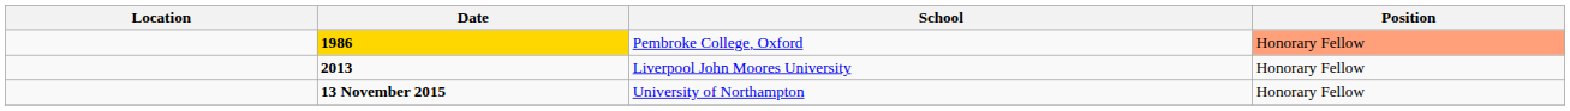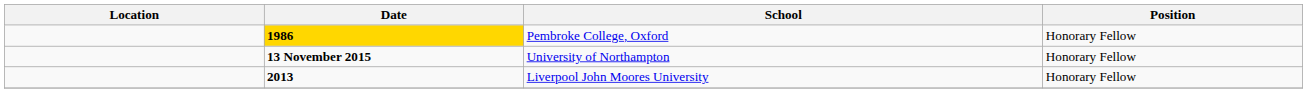Pembroke College, Oxford | Position: lightsalmon background -> no background
rows swapped: Liverpool John Moores University <-> University of Northampton
